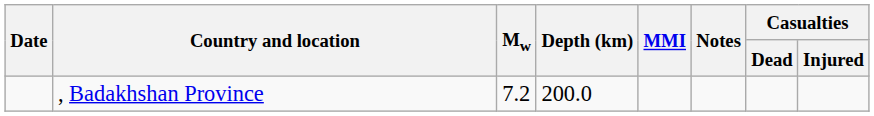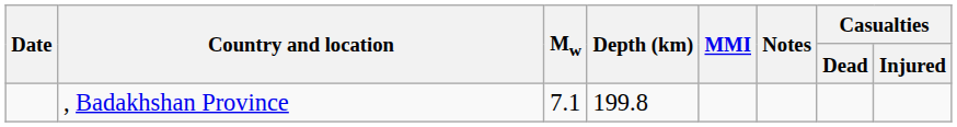, Badakhshan Province | Mw: 7.2 -> 7.1
, Badakhshan Province | Depth (km): 200.0 -> 199.8
